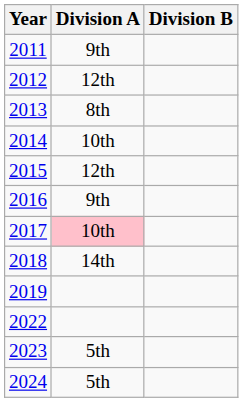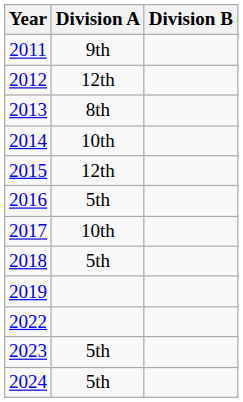2016 | Division A: 9th -> 5th
2017 | Division A: pink background -> no background
2018 | Division A: 14th -> 5th
